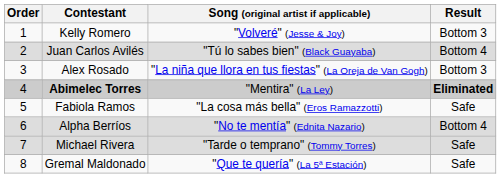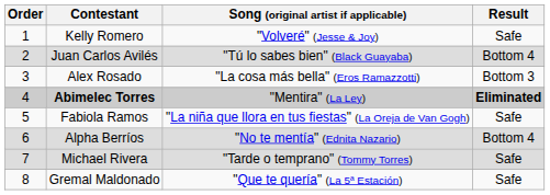Kelly Romero | Result: Bottom 3 -> Safe
Alex Rosado | Song (original artist if applicable): "La niña que llora en tus fiestas" (La Oreja de Van Gogh) -> "La cosa más bella" (Eros Ramazzotti)
Fabiola Ramos | Song (original artist if applicable): "La cosa más bella" (Eros Ramazzotti) -> "La niña que llora en tus fiestas" (La Oreja de Van Gogh)
